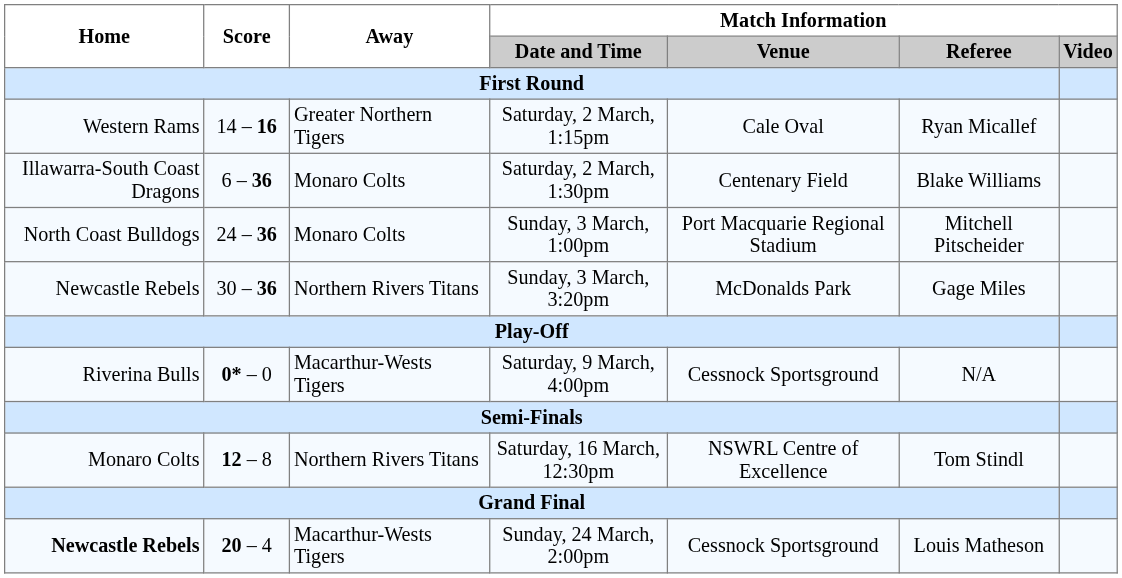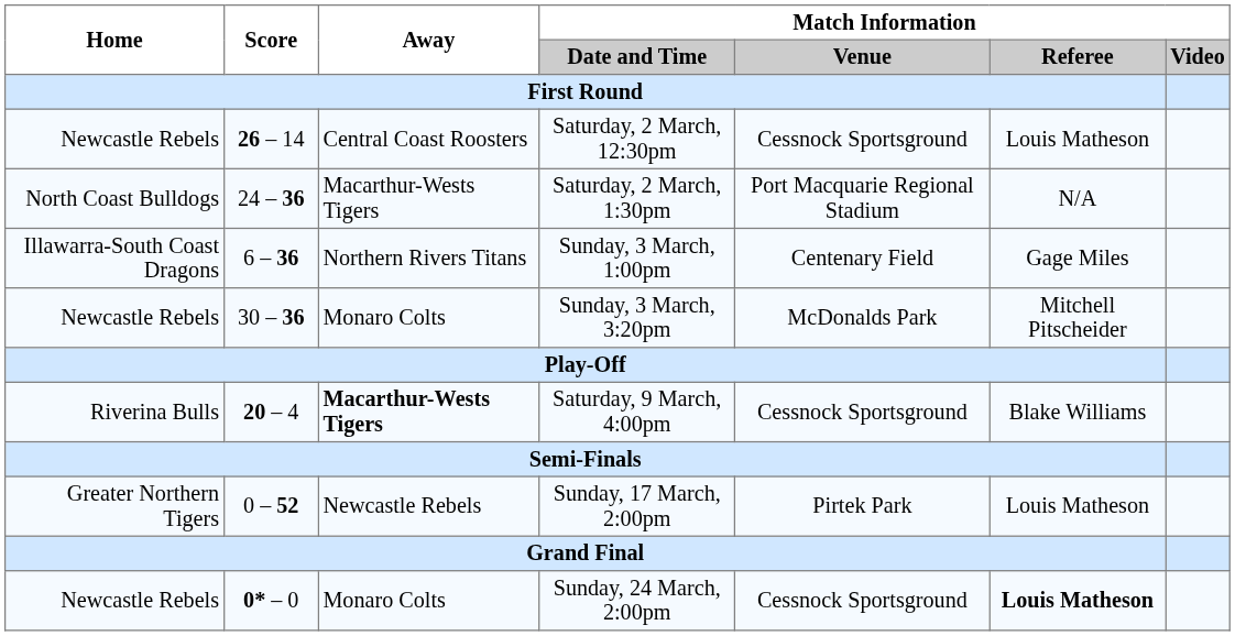+ row: Newcastle Rebels | 26 – 14 | Central Coast Roosters | Saturday, 2 March, 12:30pm | Cessnock Sportsground | Louis Matheson
- row: Western Rams | 14 – 16 | Greater Northern Tigers | Saturday, 2 March, 1:15pm | Cale Oval | Ryan Micallef
Saturday, 2 March, 1:30pm | Home: Illawarra-South Coast Dragons -> North Coast Bulldogs
Saturday, 2 March, 1:30pm | Score: 6 – 36 -> 24 – 36
Saturday, 2 March, 1:30pm | Away: Monaro Colts -> Macarthur-Wests Tigers
Saturday, 2 March, 1:30pm | Match Information / Venue: Centenary Field -> Port Macquarie Regional Stadium
Saturday, 2 March, 1:30pm | Match Information / Referee: Blake Williams -> N/A
Sunday, 3 March, 1:00pm | Home: North Coast Bulldogs -> Illawarra-South Coast Dragons
Sunday, 3 March, 1:00pm | Score: 24 – 36 -> 6 – 36
Sunday, 3 March, 1:00pm | Away: Monaro Colts -> Northern Rivers Titans
Sunday, 3 March, 1:00pm | Match Information / Venue: Port Macquarie Regional Stadium -> Centenary Field
Sunday, 3 March, 1:00pm | Match Information / Referee: Mitchell Pitscheider -> Gage Miles
Sunday, 3 March, 3:20pm | Away: Northern Rivers Titans -> Monaro Colts
Sunday, 3 March, 3:20pm | Match Information / Referee: Gage Miles -> Mitchell Pitscheider
Saturday, 9 March, 4:00pm | Score: 0* – 0 -> 20 – 4
Saturday, 9 March, 4:00pm | Away: normal -> bold
Saturday, 9 March, 4:00pm | Match Information / Referee: N/A -> Blake Williams
- row: Monaro Colts | 12 – 8 | Northern Rivers Titans | Saturday, 16 March, 12:30pm | NSWRL Centre of Excellence | Tom Stindl
+ row: Greater Northern Tigers | 0 – 52 | Newcastle Rebels | Sunday, 17 March, 2:00pm | Pirtek Park | Louis Matheson
Sunday, 24 March, 2:00pm | Home: bold -> normal
Sunday, 24 March, 2:00pm | Score: 20 – 4 -> 0* – 0
Sunday, 24 March, 2:00pm | Away: Macarthur-Wests Tigers -> Monaro Colts
Sunday, 24 March, 2:00pm | Match Information / Referee: normal -> bold
